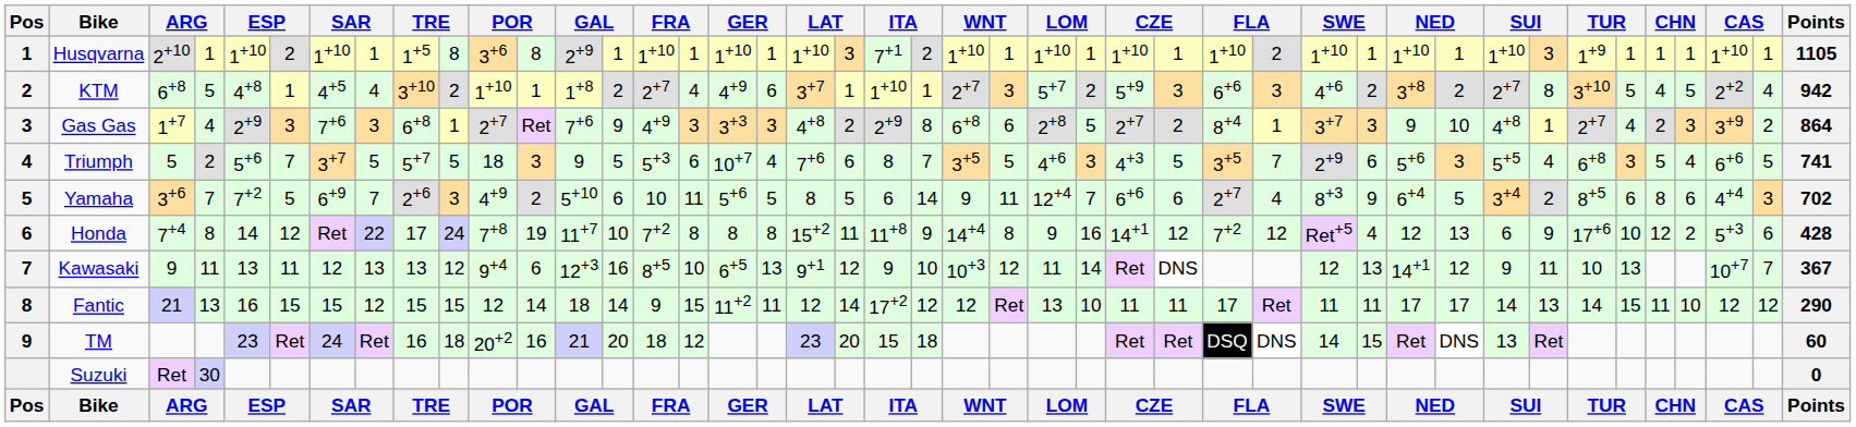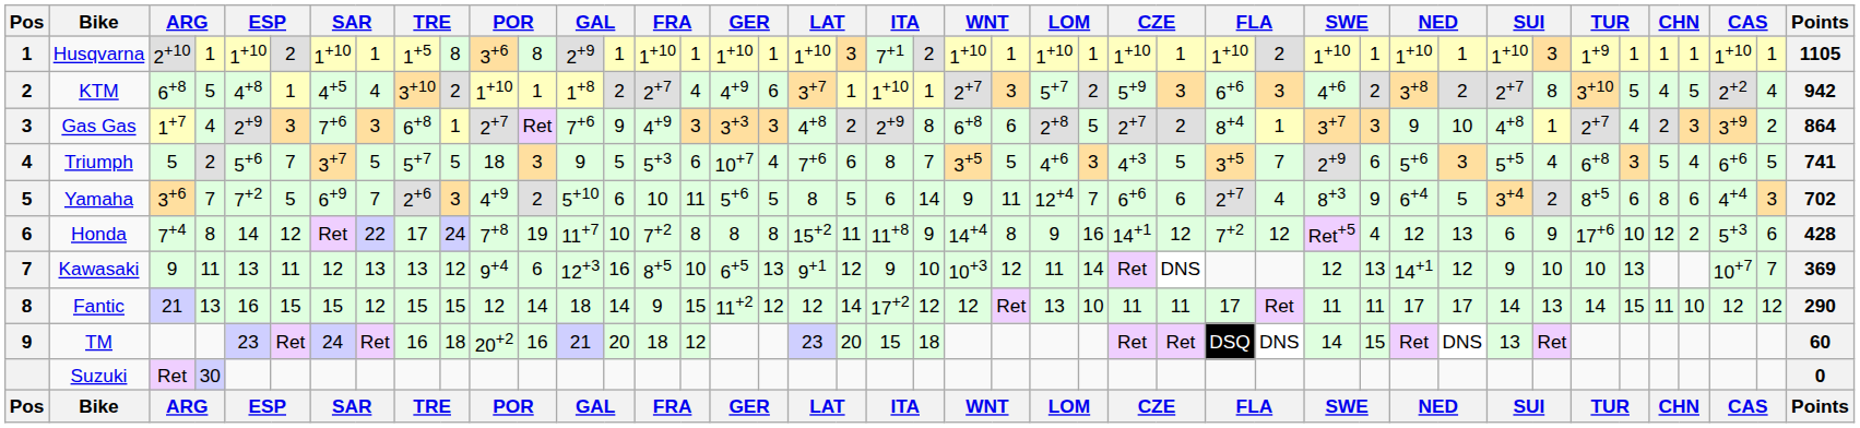Kawasaki | column 36: 11 -> 10
Kawasaki | Points: 367 -> 369
Fantic | column 18: 11 -> 12
